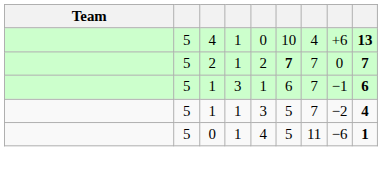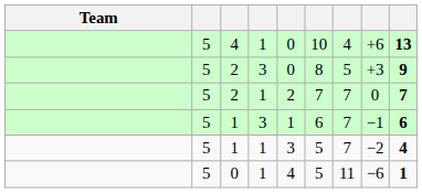+ row: 5 | 2 | 3 | 0 | 8 | 5 | +3 | 9
2 / 1 | column 6: bold -> normal
